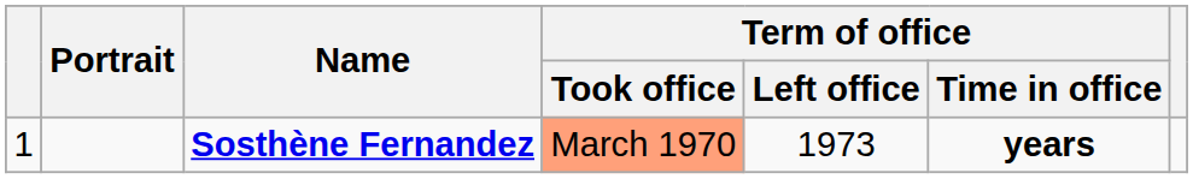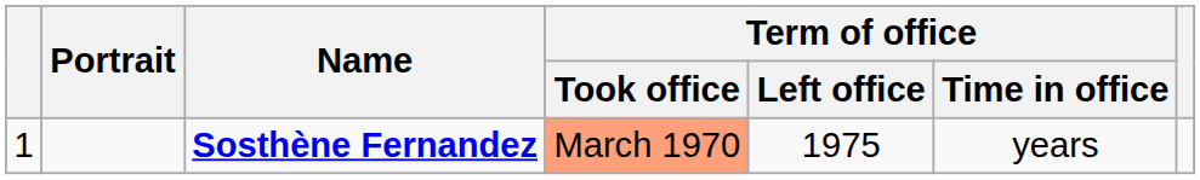Sosthène Fernandez | Term of office / Left office: 1973 -> 1975
Sosthène Fernandez | Term of office / Time in office: bold -> normal
